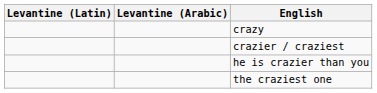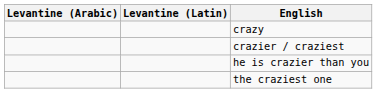columns swapped: Levantine (Arabic) <-> Levantine (Latin)
